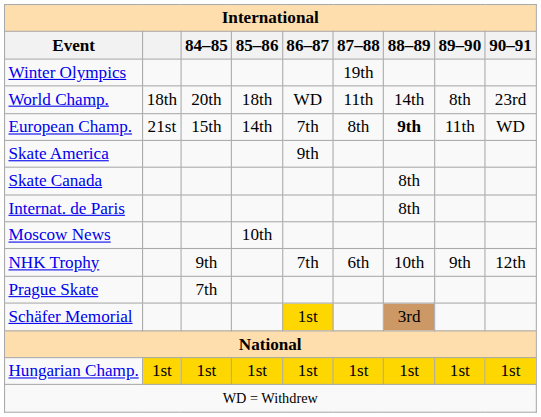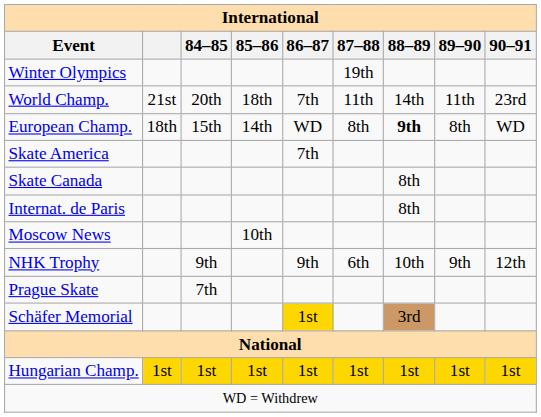World Champ. | column 2: 18th -> 21st
World Champ. | 86–87: WD -> 7th
World Champ. | 89–90: 8th -> 11th
European Champ. | column 2: 21st -> 18th
European Champ. | 86–87: 7th -> WD
European Champ. | 89–90: 11th -> 8th
Skate America | 86–87: 9th -> 7th
NHK Trophy | 86–87: 7th -> 9th
